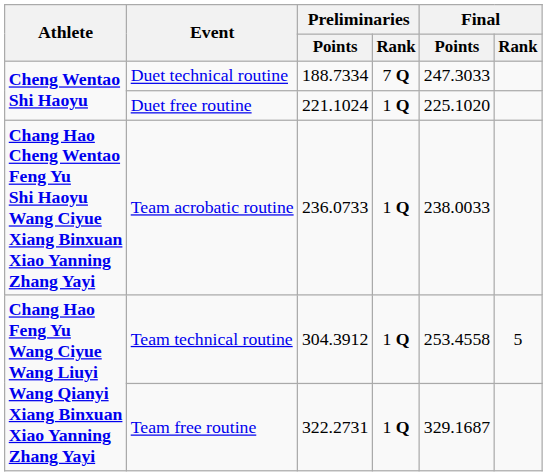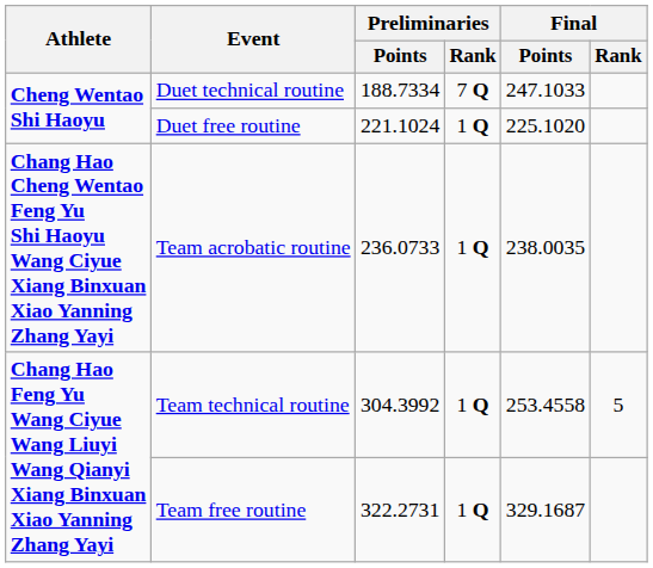Duet technical routine | Final / Points: 247.3033 -> 247.1033
Team acrobatic routine | Final / Points: 238.0033 -> 238.0035
Team technical routine | Preliminaries / Points: 304.3912 -> 304.3992
